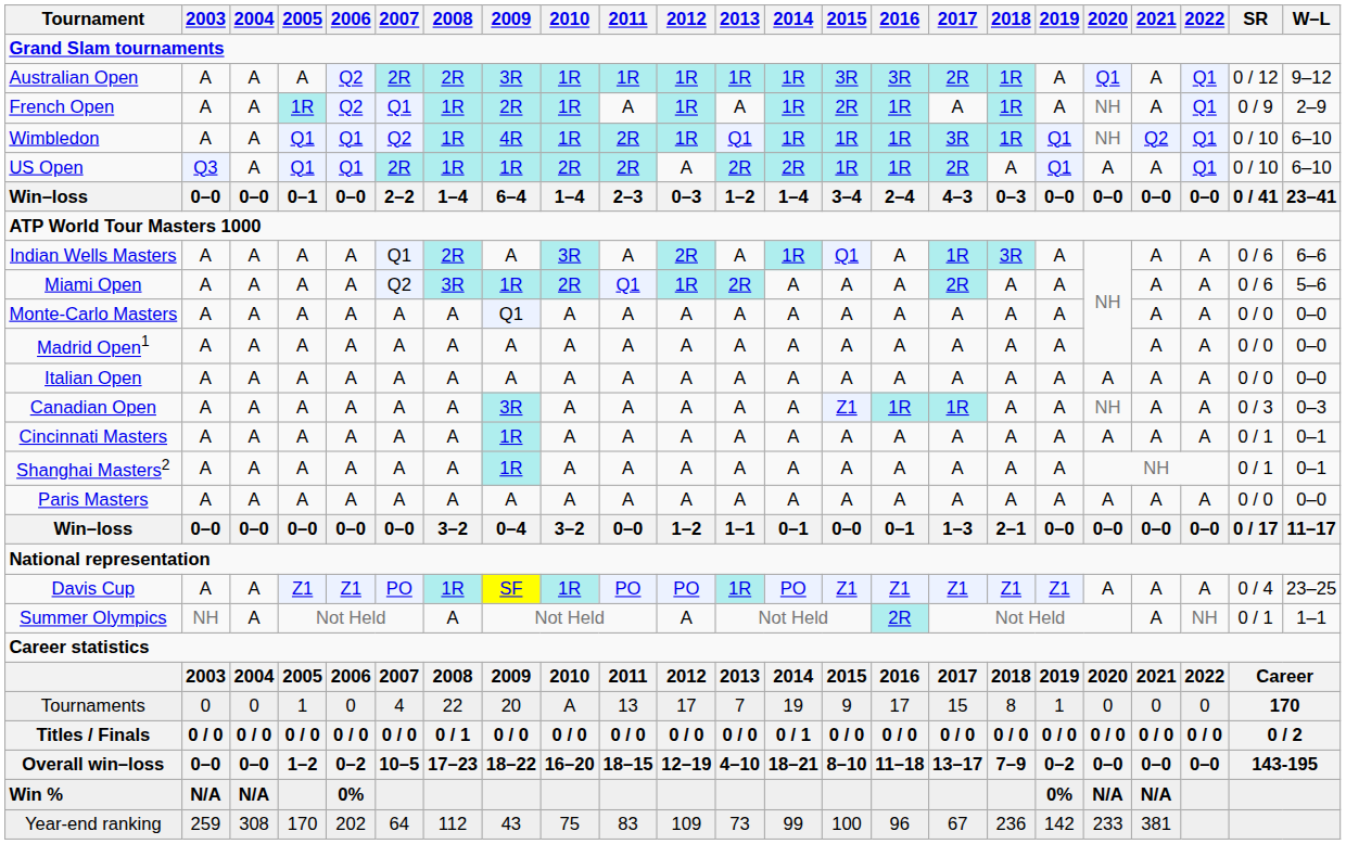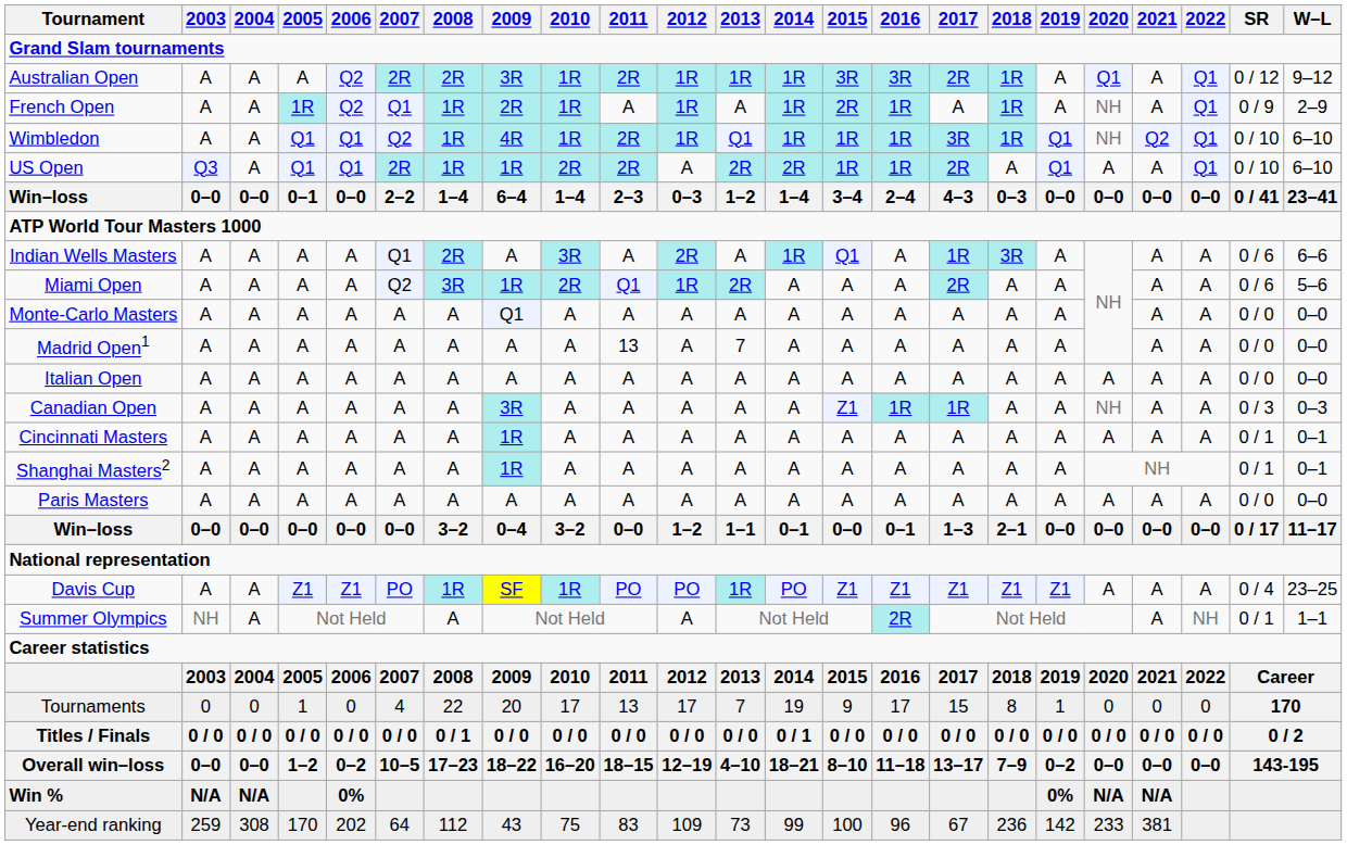Australian Open | 2011: 1R -> 2R
Madrid Open1 | 2011: A -> 13
Madrid Open1 | 2013: A -> 7
Tournaments | 2010: A -> 17
